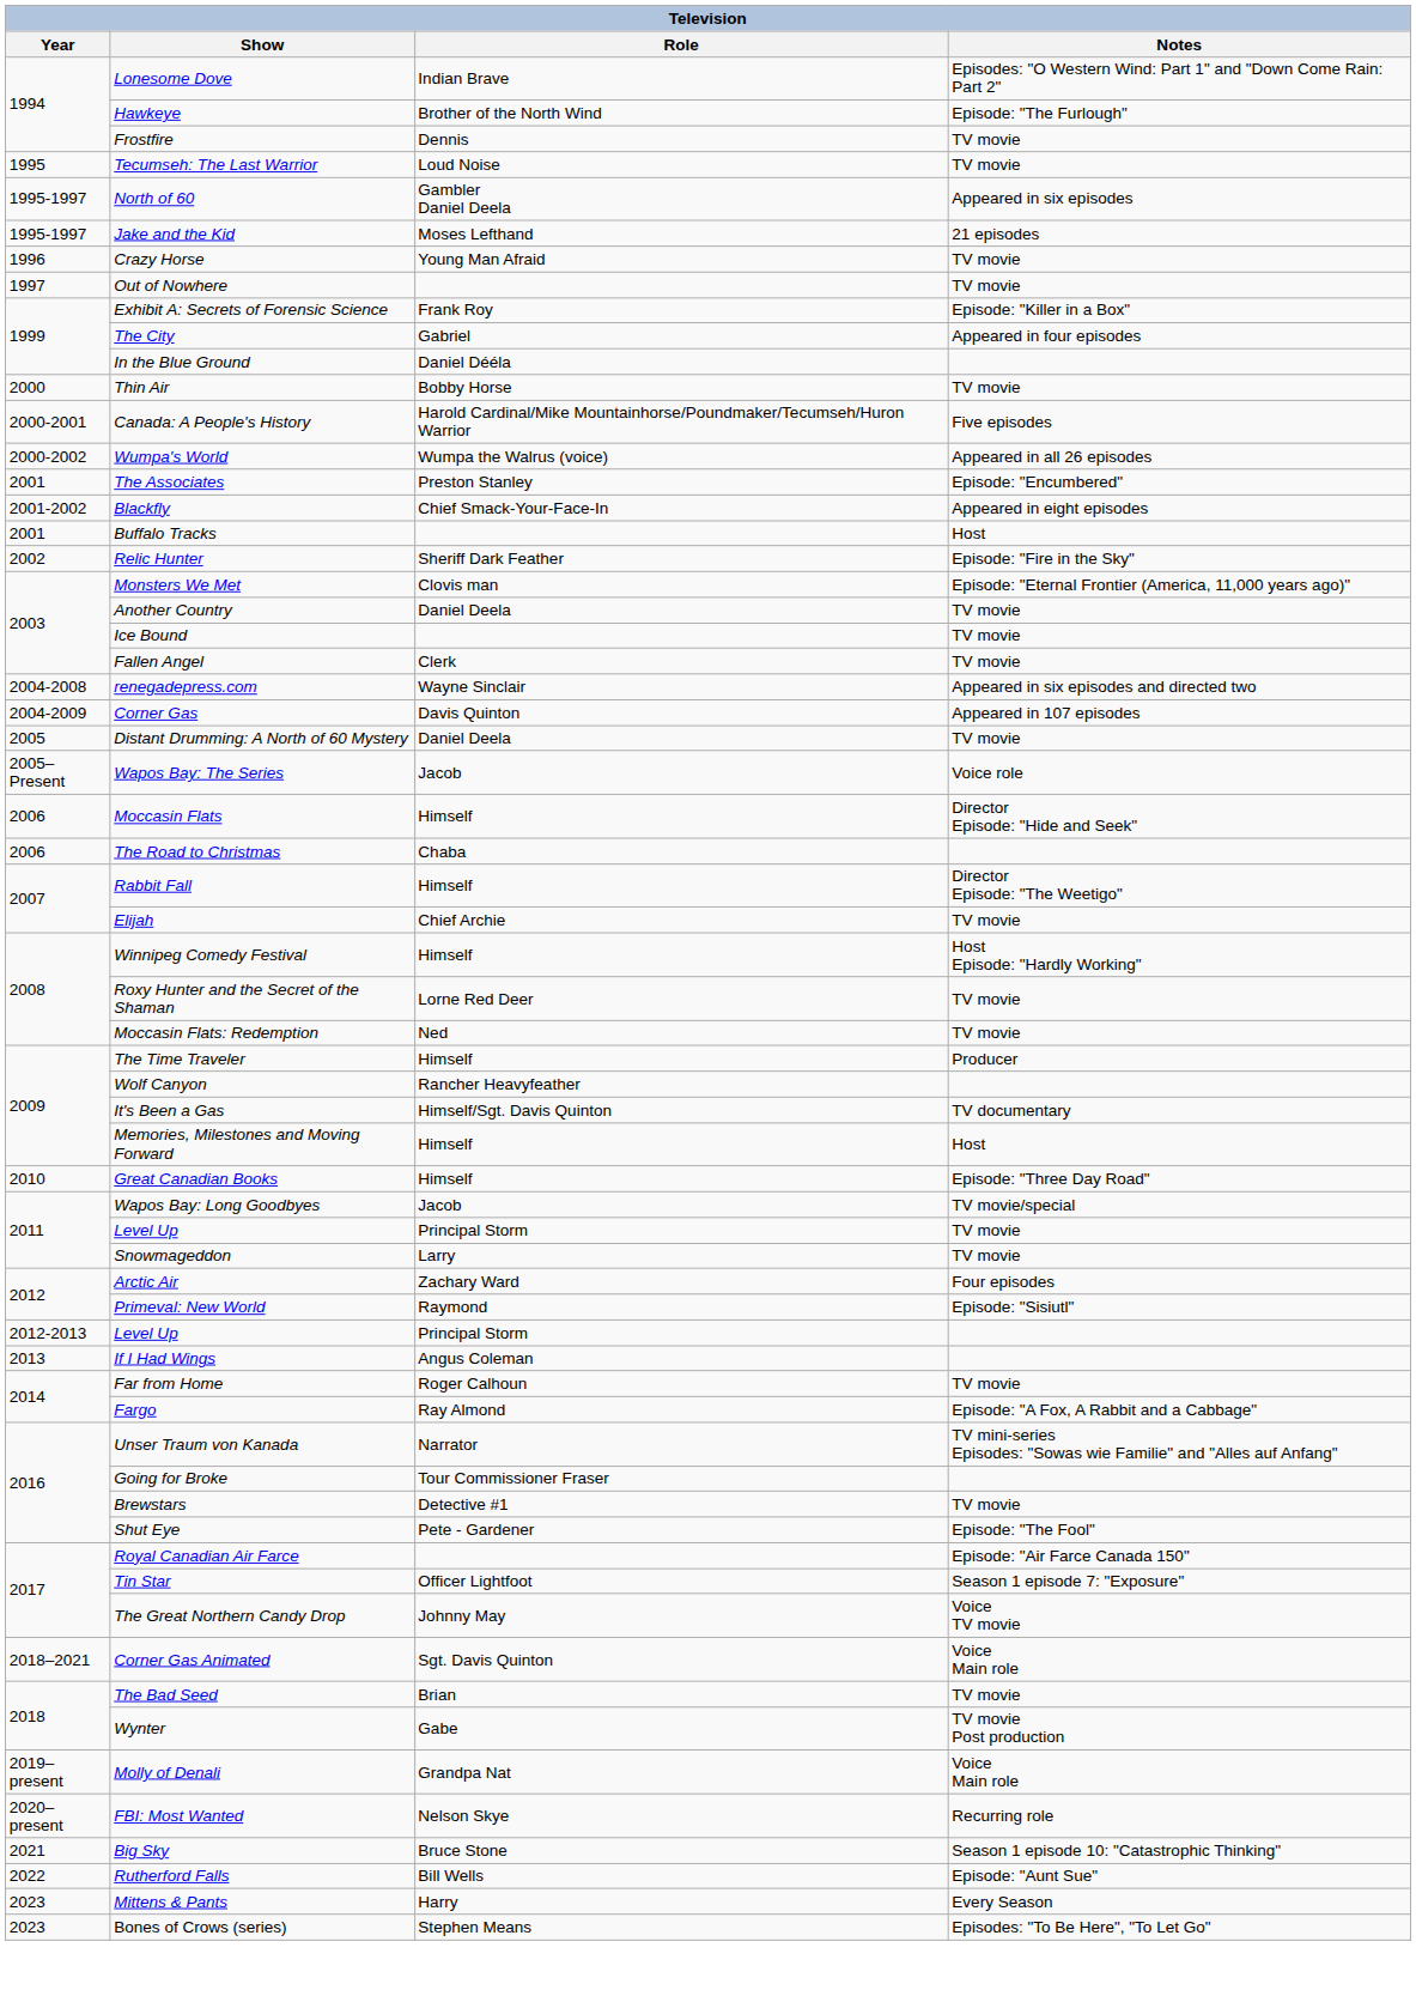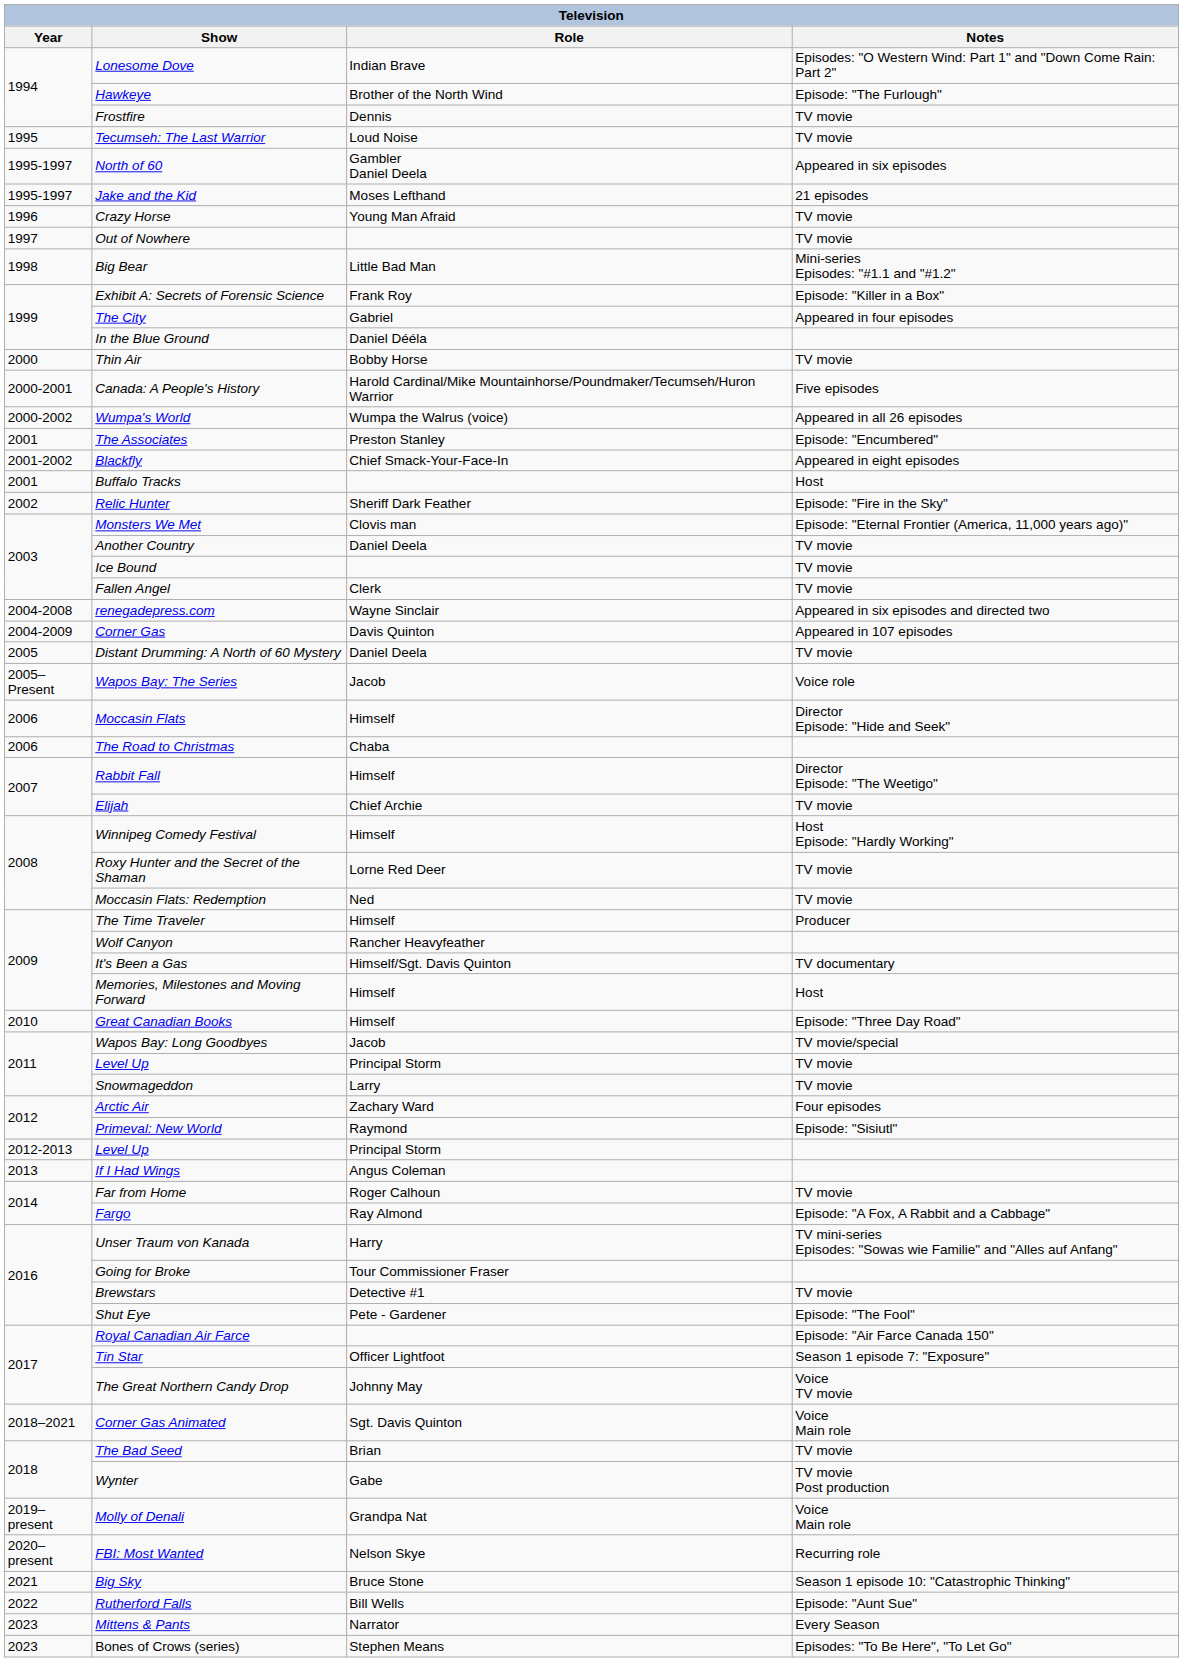+ row: 1998 | Big Bear | Little Bad Man | Mini-series Episodes: "#1.1 and "#1.2"
Unser Traum von Kanada | Role: Narrator -> Harry
Mittens & Pants | Role: Harry -> Narrator
